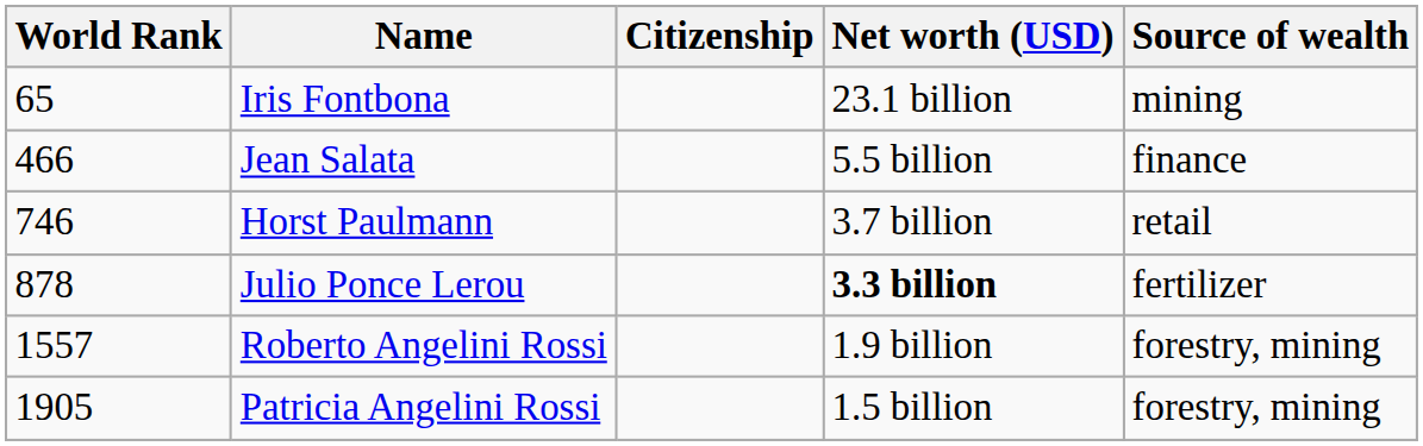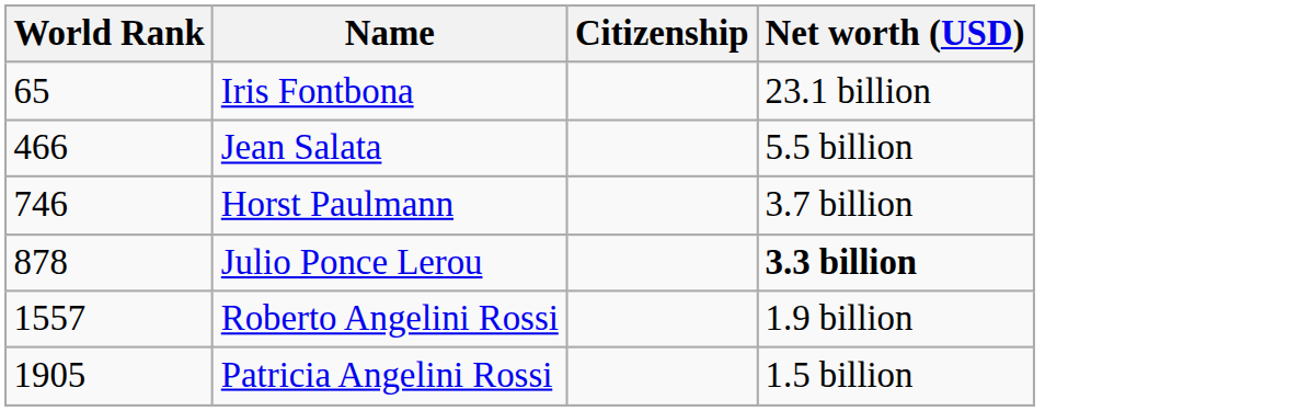- column: Source of wealth | mining | finance | retail | fertilizer | forestry, mining | forestry, mining
